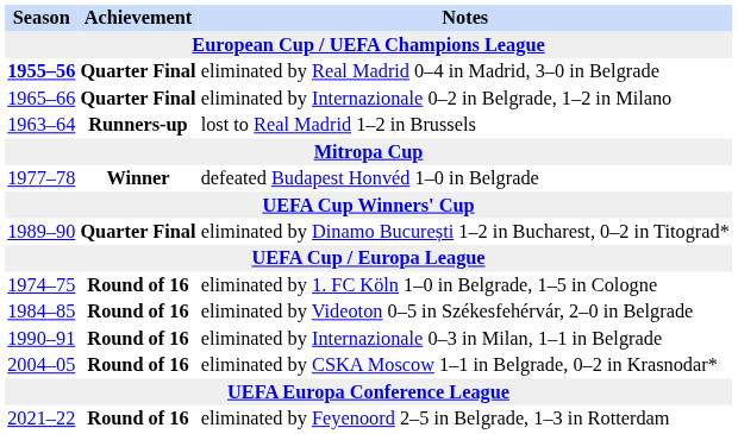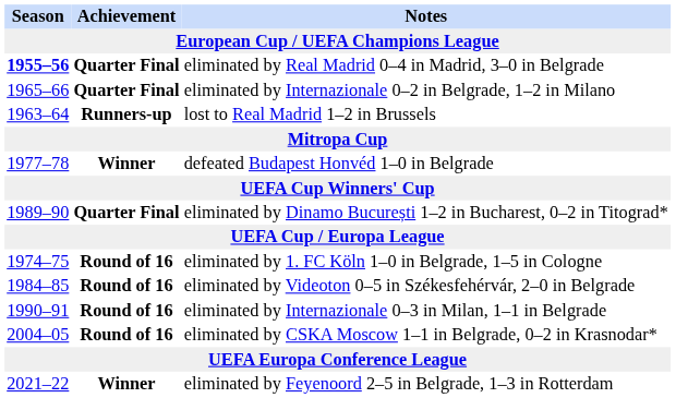eliminated by Feyenoord 2–5 in Belgrade, 1–3 in Rotterdam | Achievement: Round of 16 -> Winner
